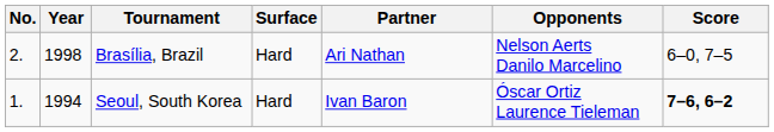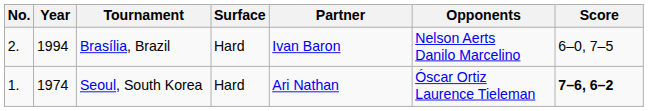Brasília, Brazil | Year: 1998 -> 1994
Brasília, Brazil | Partner: Ari Nathan -> Ivan Baron
Seoul, South Korea | Year: 1994 -> 1974
Seoul, South Korea | Partner: Ivan Baron -> Ari Nathan
